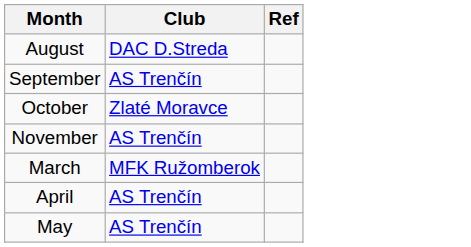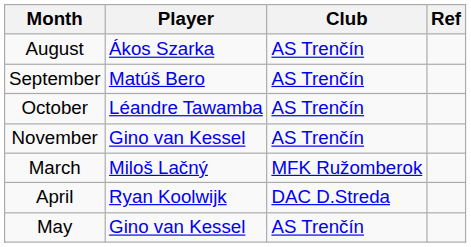+ column: Player | Ákos Szarka | Matúš Bero | Léandre Tawamba | Gino van Kessel | Miloš Lačný | Ryan Koolwijk | Gino van Kessel
August | Club: DAC D.Streda -> AS Trenčín
October | Club: Zlaté Moravce -> AS Trenčín
April | Club: AS Trenčín -> DAC D.Streda
